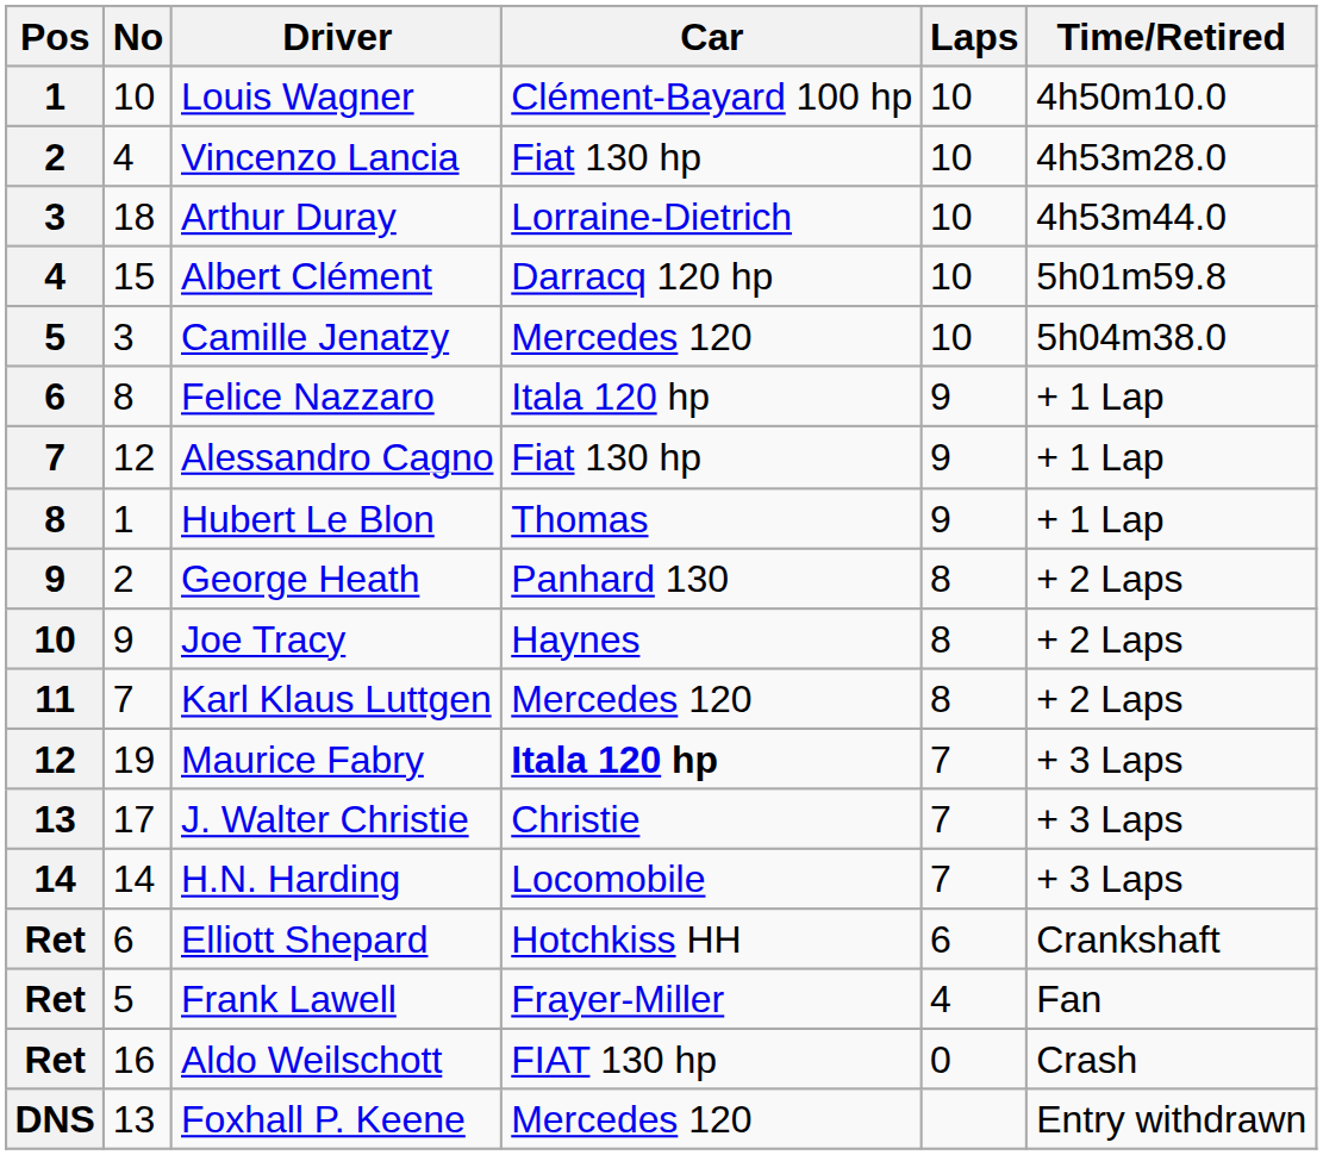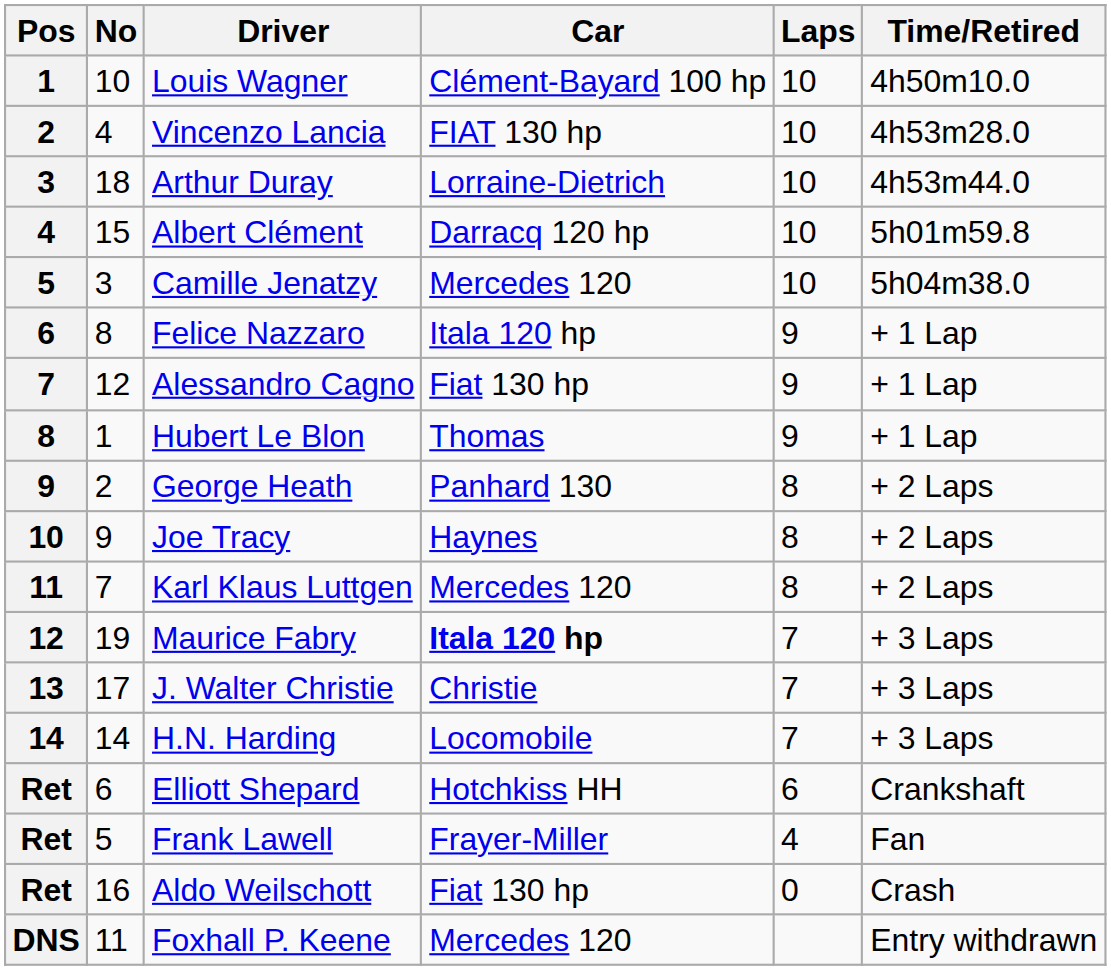Vincenzo Lancia | Car: Fiat 130 hp -> FIAT 130 hp
Aldo Weilschott | Car: FIAT 130 hp -> Fiat 130 hp
Foxhall P. Keene | No: 13 -> 11
